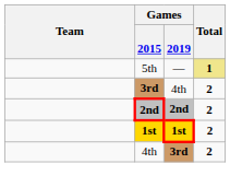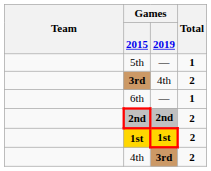5th | Total: khaki background -> no background
+ row: 6th | — | 1
